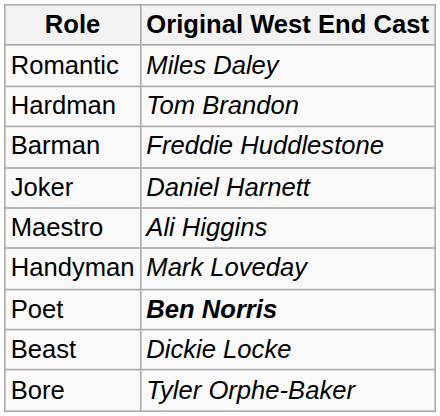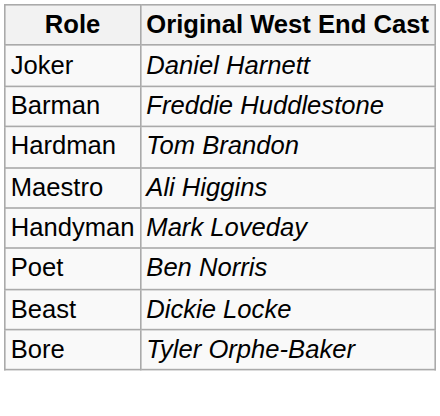- row: Romantic | Miles Daley
rows swapped: Joker <-> Hardman
Poet | Original West End Cast: bold -> normal
